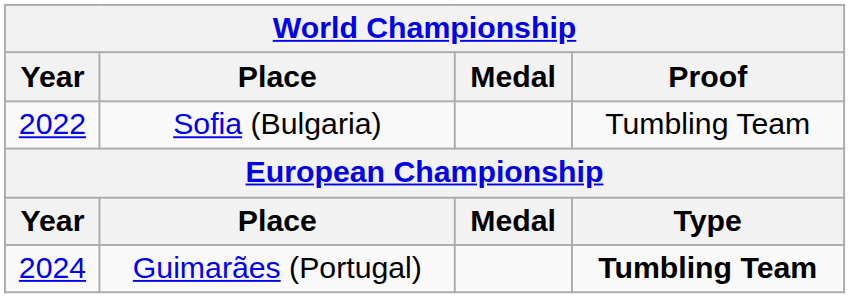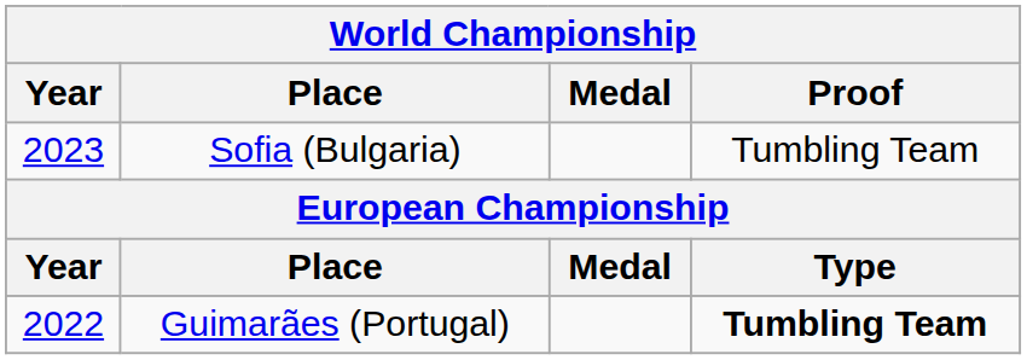Sofia (Bulgaria) | Year: 2022 -> 2023
Guimarães (Portugal) | Year: 2024 -> 2022
